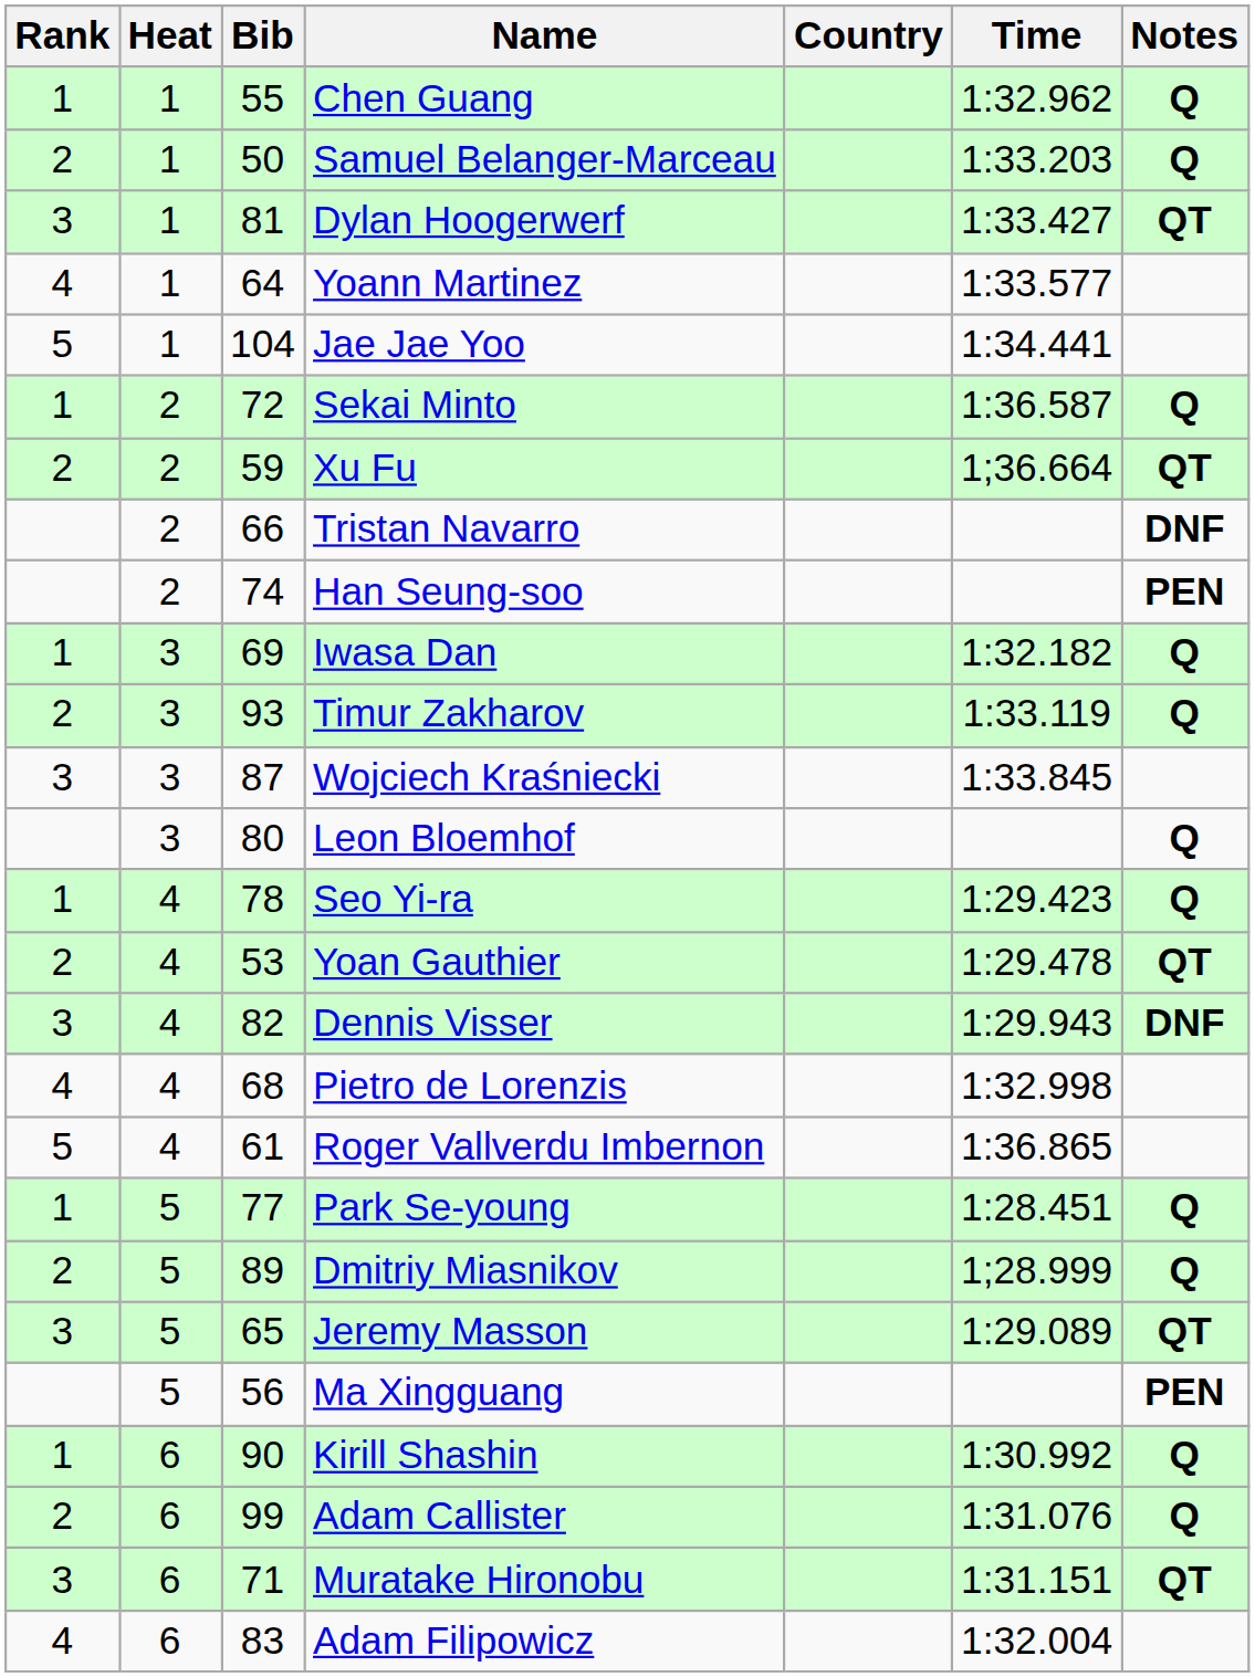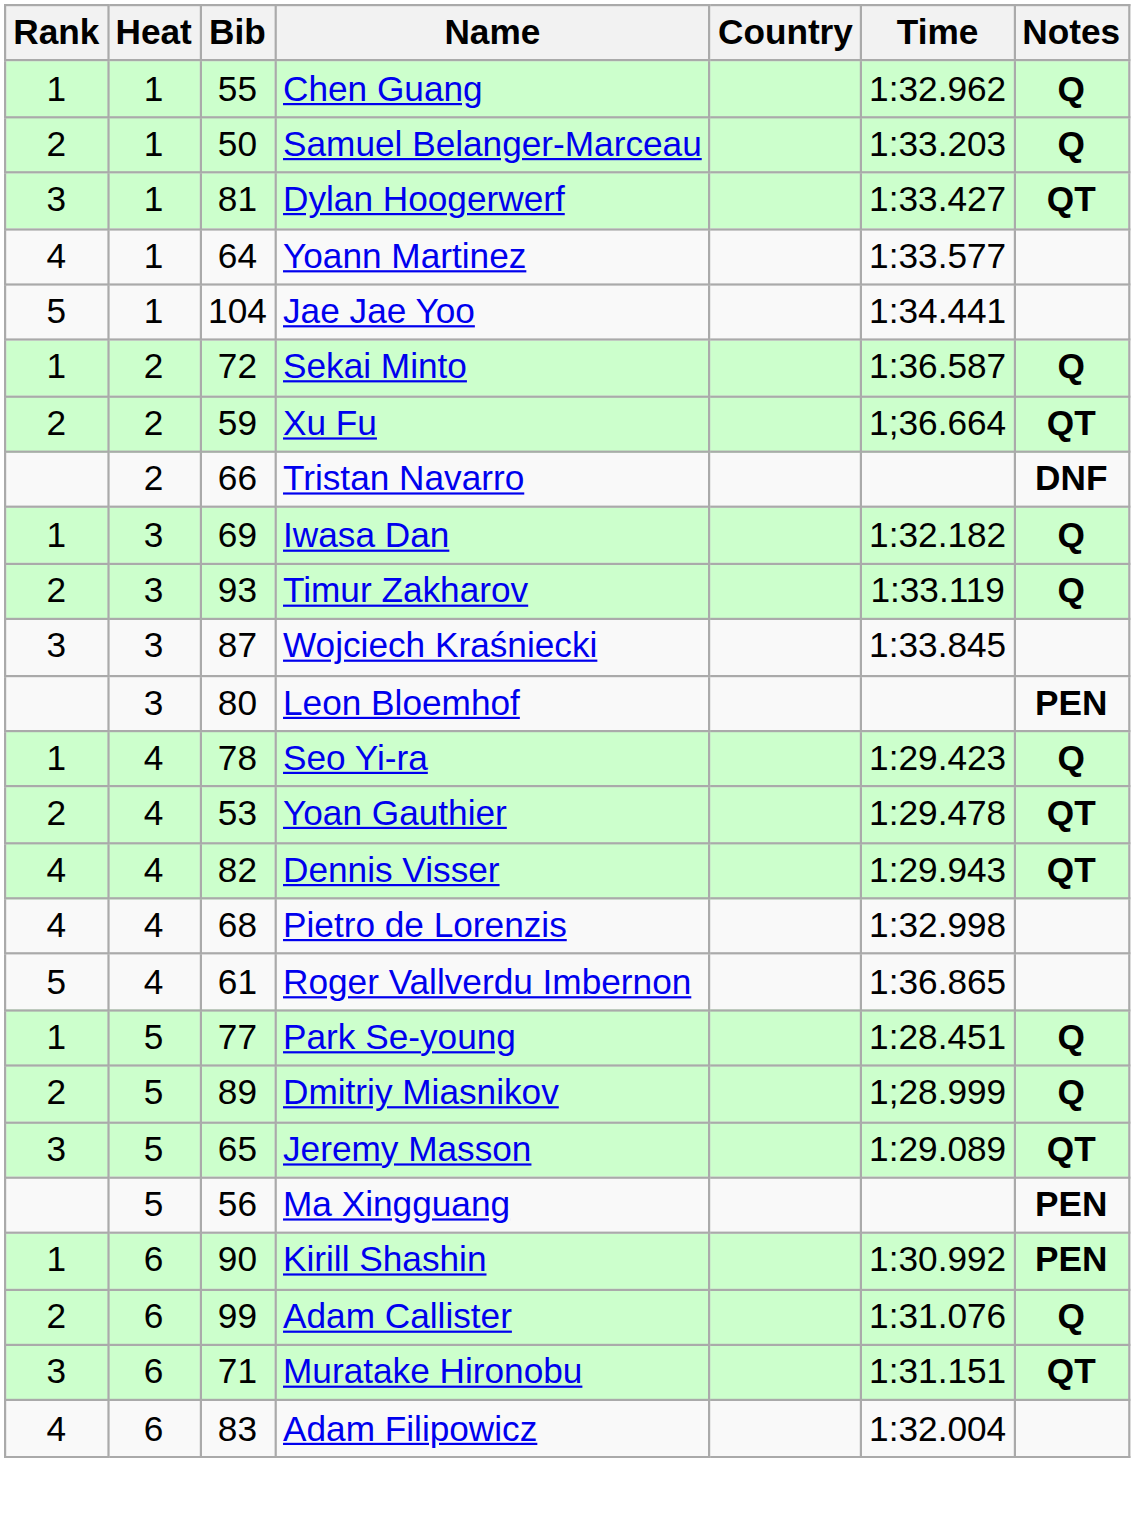- row: 2 | 74 | Han Seung-soo | PEN
Leon Bloemhof | Notes: Q -> PEN
Dennis Visser | Rank: 3 -> 4
Dennis Visser | Notes: DNF -> QT
Kirill Shashin | Notes: Q -> PEN
